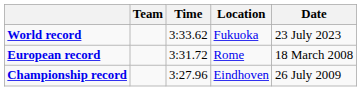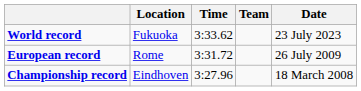columns swapped: Team <-> Location
European record | Date: 18 March 2008 -> 26 July 2009
Championship record | Date: 26 July 2009 -> 18 March 2008
